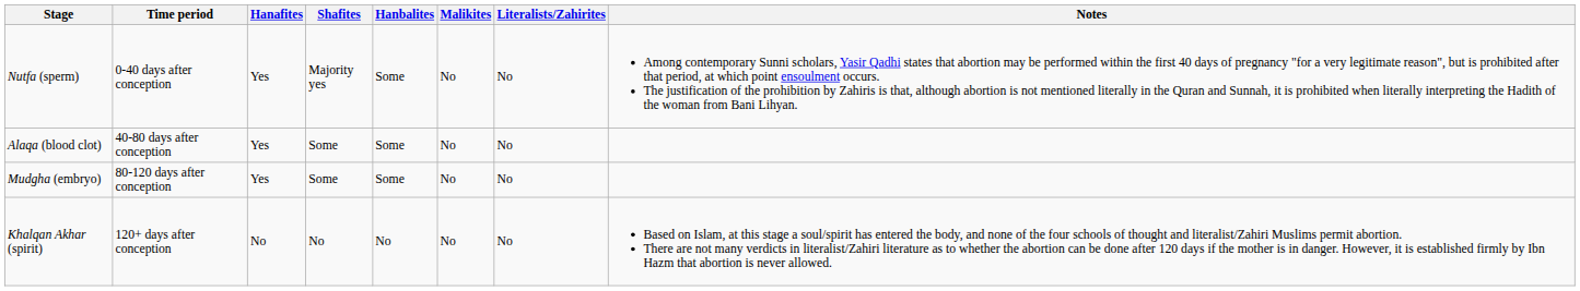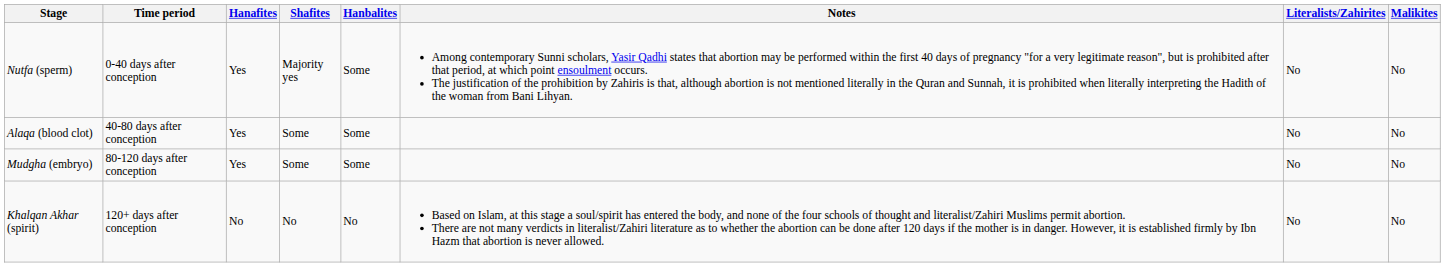columns swapped: Malikites <-> Notes
